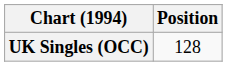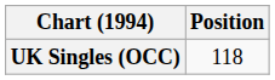UK Singles (OCC) | Position: 128 -> 118
